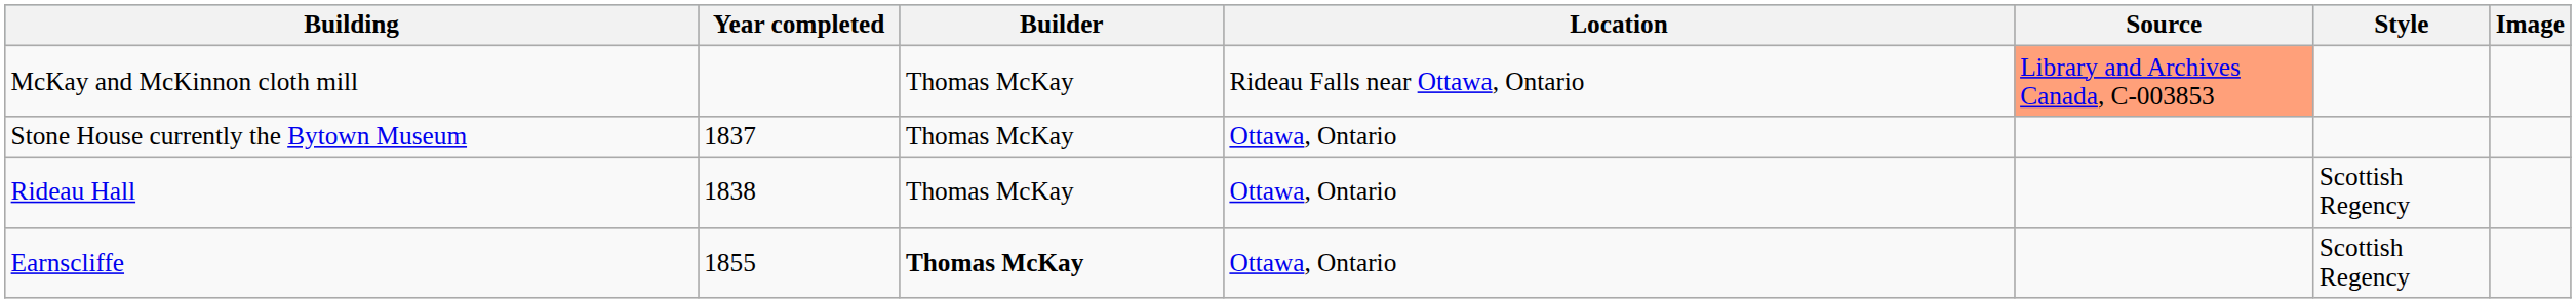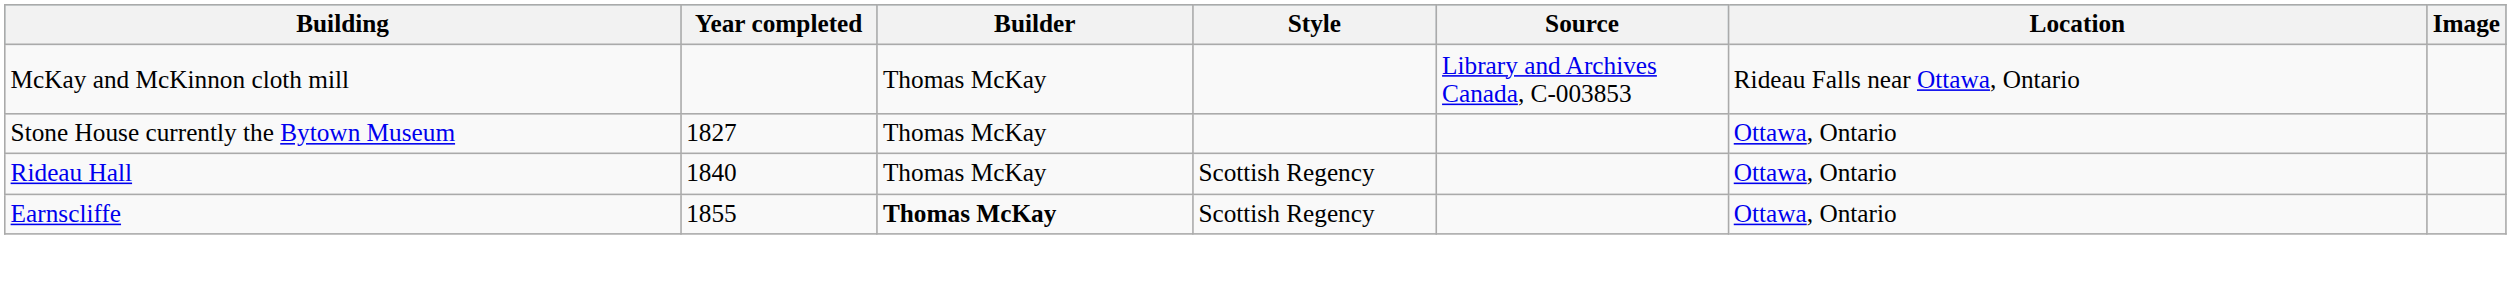columns swapped: Style <-> Location
McKay and McKinnon cloth mill | Source: lightsalmon background -> no background
Stone House currently the Bytown Museum | Year completed: 1837 -> 1827
Rideau Hall | Year completed: 1838 -> 1840
